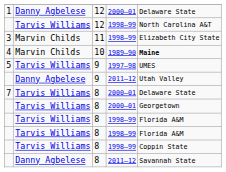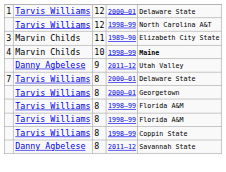1 | column 2: Danny Agbelese -> Tarvis Williams
3 | column 4: 1998–99 -> 1989–90
4 | column 4: 1989–90 -> 1998–99
- row: 5 | Tarvis Williams | 9 | 1997–98 | UMES
